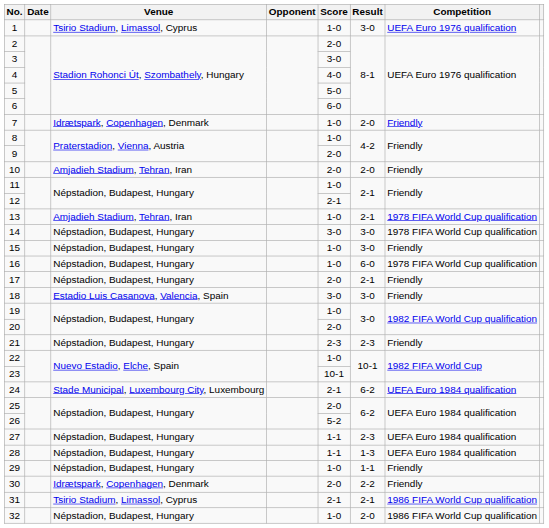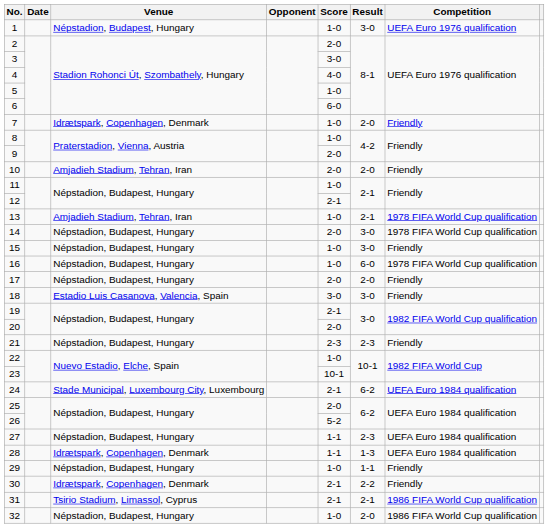1 | Venue: Tsirio Stadium, Limassol, Cyprus -> Népstadion, Budapest, Hungary
5 | Score: 5-0 -> 1-0
14 | Score: 3-0 -> 2-0
17 | Result: 2-1 -> 2-0
19 | Score: 1-0 -> 2-1
28 | Venue: Népstadion, Budapest, Hungary -> Idrætspark, Copenhagen, Denmark
30 | Score: 2-0 -> 2-1
